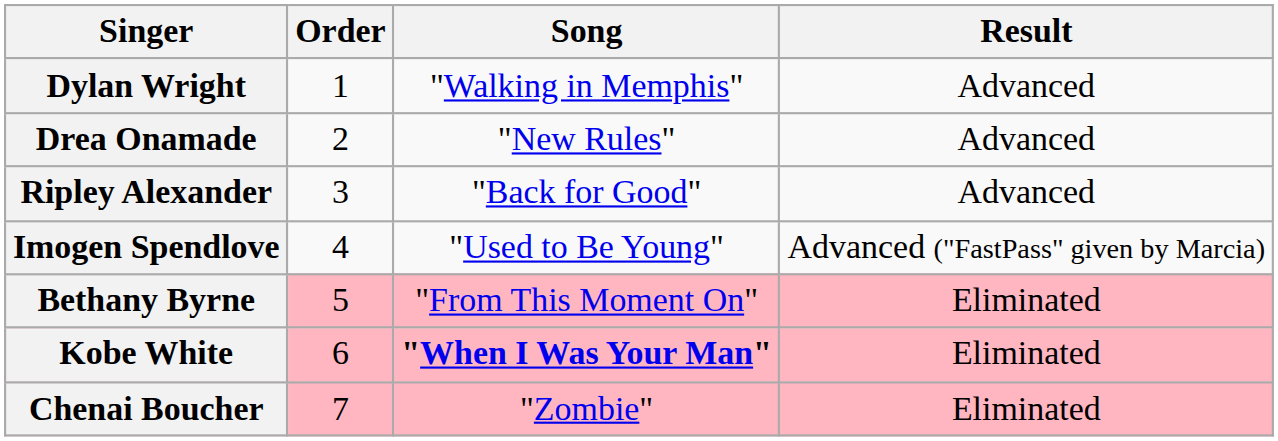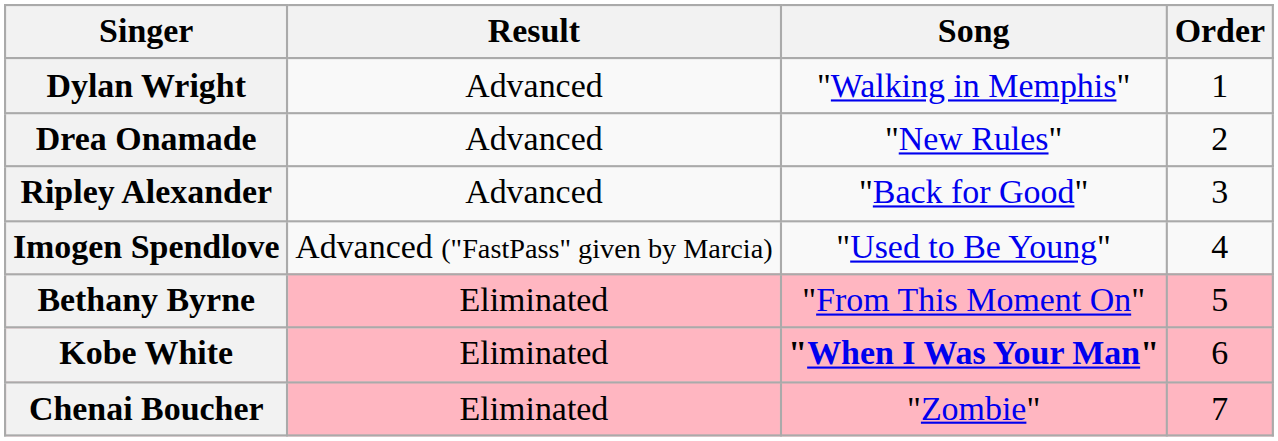columns swapped: Order <-> Result
